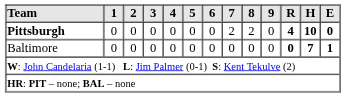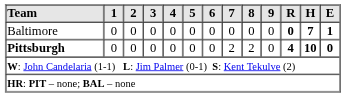rows swapped: Pittsburgh <-> Baltimore
